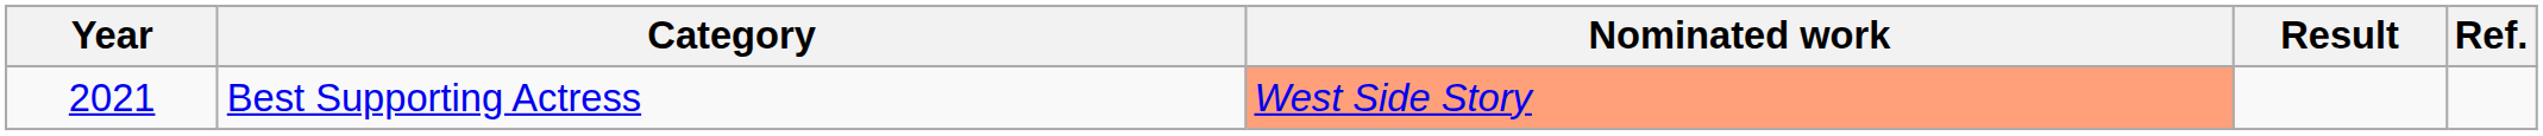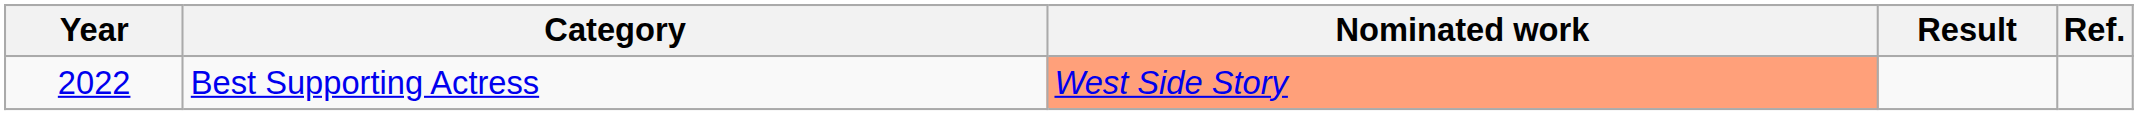Best Supporting Actress | Year: 2021 -> 2022
